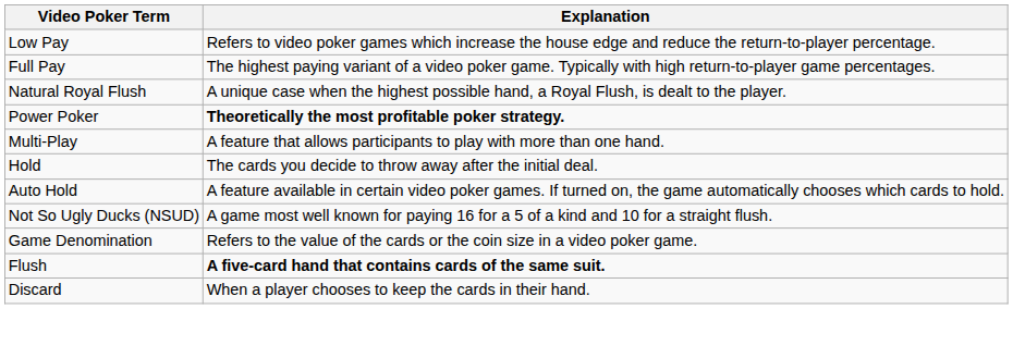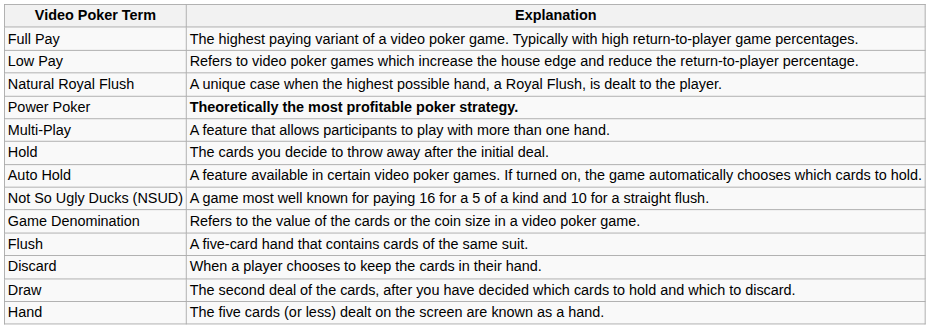rows swapped: Full Pay <-> Low Pay
Flush | Explanation: bold -> normal
+ row: Draw | The second deal of the cards, after you have decided which cards to hold and which to discard.
+ row: Hand | The five cards (or less) dealt on the screen are known as a hand.
